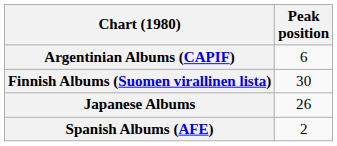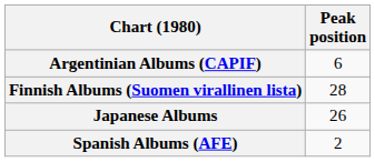Finnish Albums (Suomen virallinen lista) | Peak position: 30 -> 28
